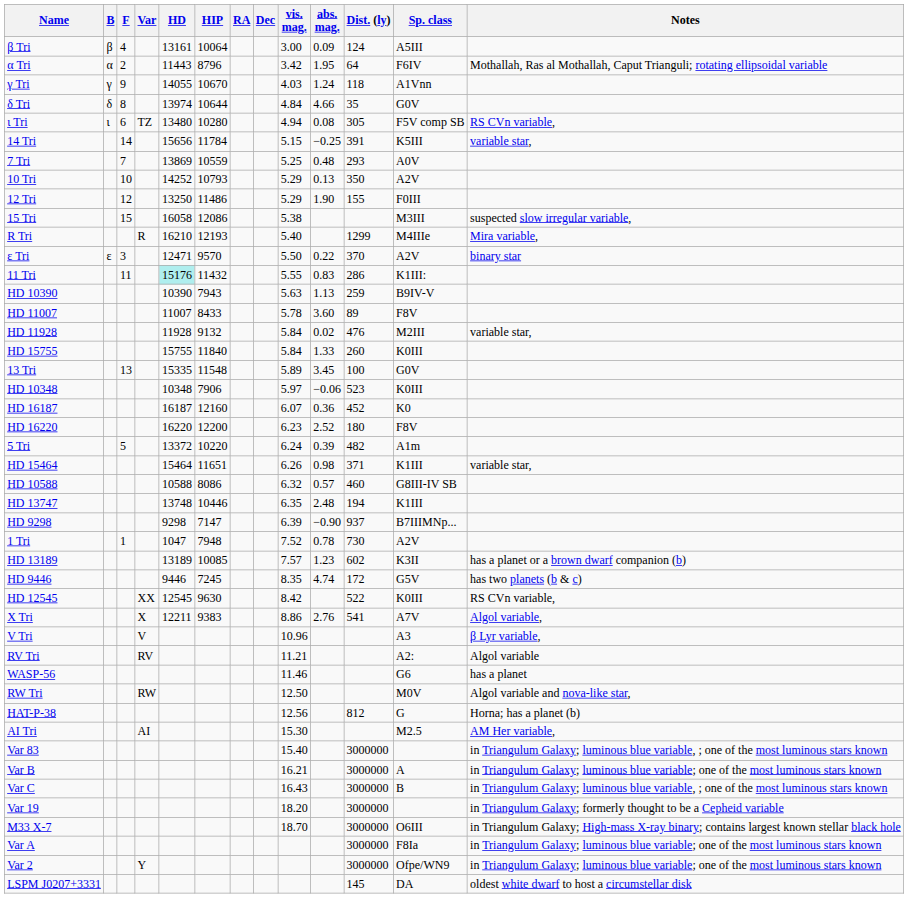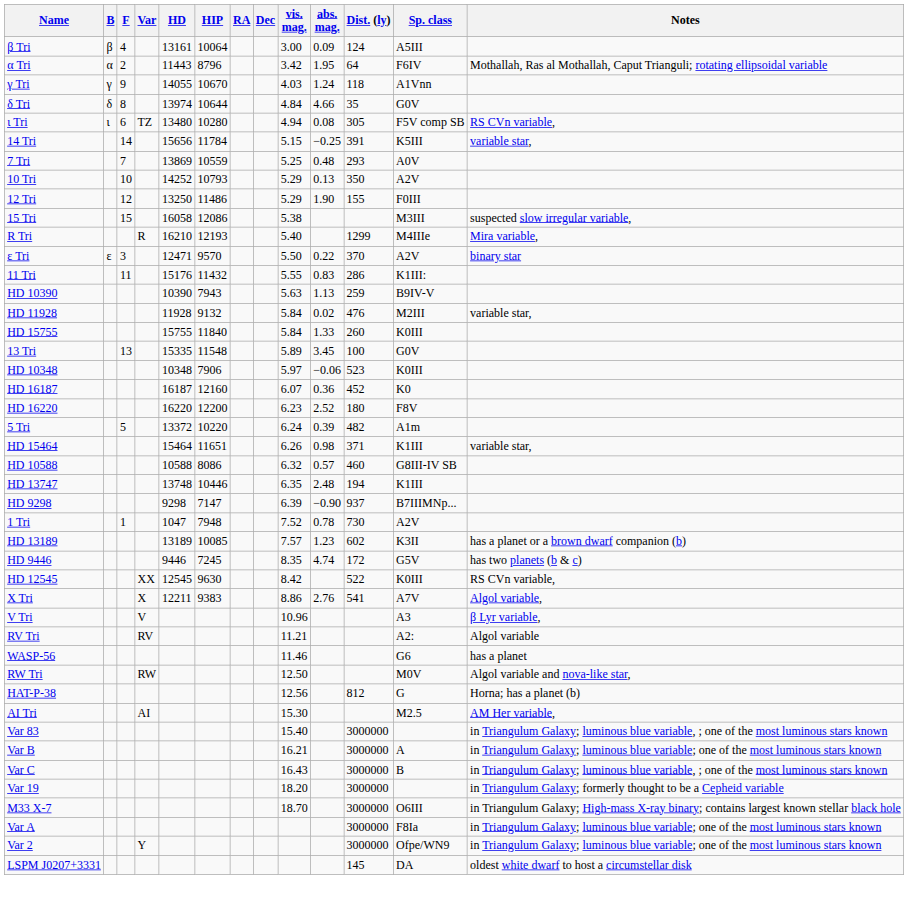11 Tri | HD: paleturquoise background -> no background
- row: HD 11007 | 11007 | 8433 | 5.78 | 3.60 | 89 | F8V
